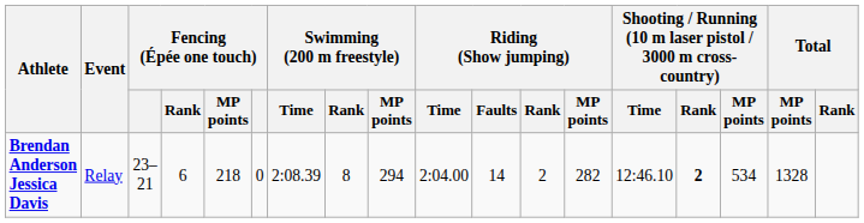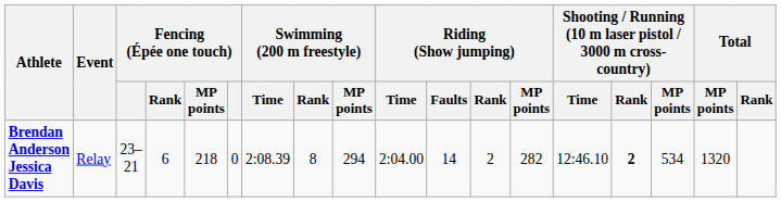Brendan Anderson Jessica Davis | Total / MP points: 1328 -> 1320
